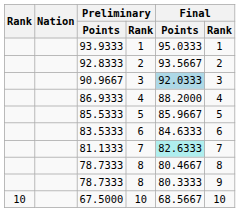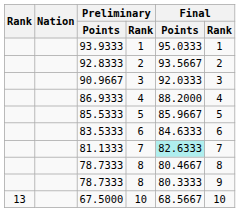90.9667 | Final / Points: lightblue background -> no background
67.5000 | Rank: 10 -> 13
